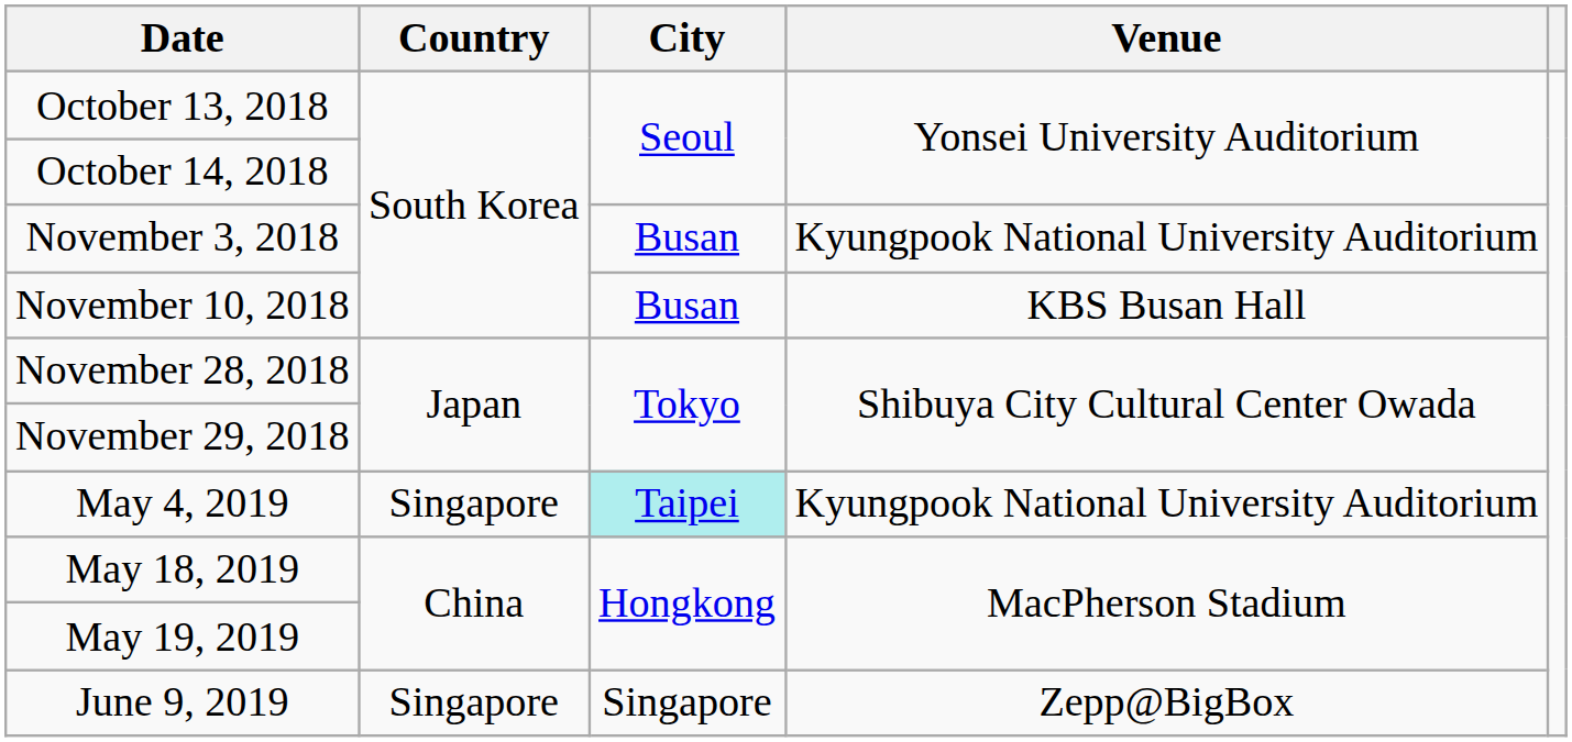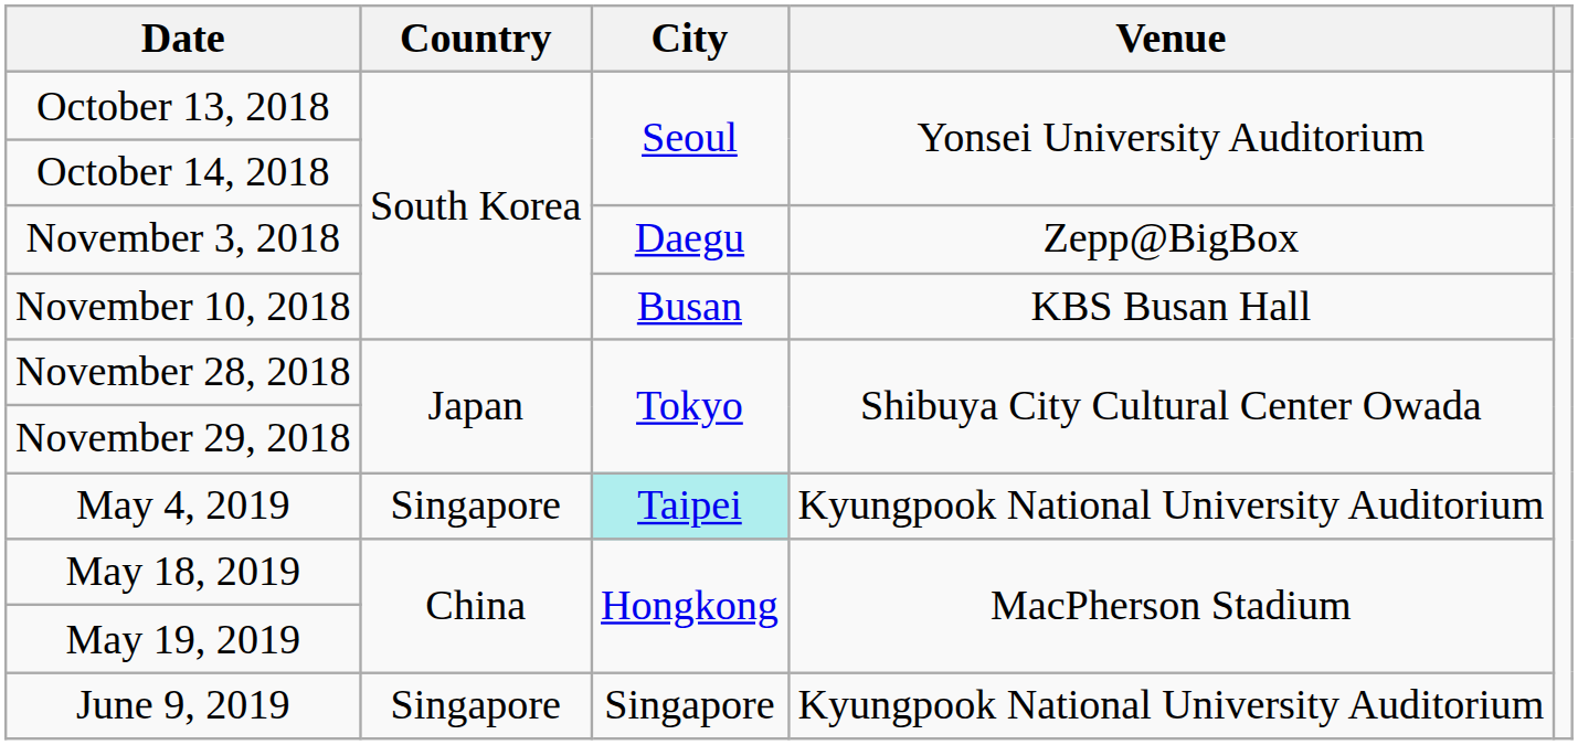November 3, 2018 | City: Busan -> Daegu
November 3, 2018 | Venue: Kyungpook National University Auditorium -> Zepp@BigBox
June 9, 2019 | Venue: Zepp@BigBox -> Kyungpook National University Auditorium
